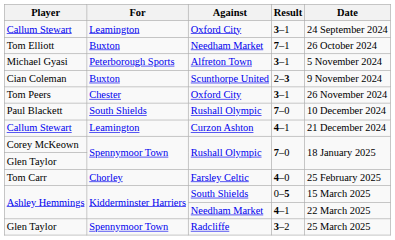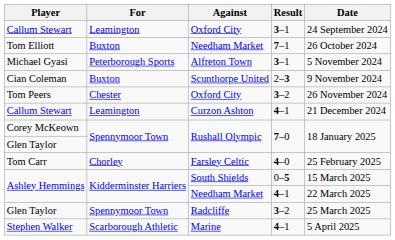Tom Peers | Result: 3–1 -> 3–2
- row: Paul Blackett | South Shields | Rushall Olympic | 7–0 | 10 December 2024
+ row: Stephen Walker | Scarborough Athletic | Marine | 4–1 | 5 April 2025
